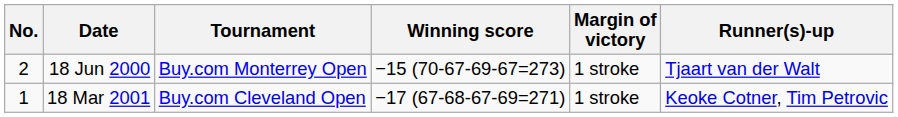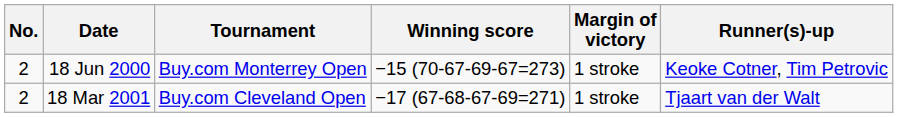18 Jun 2000 | Runner(s)-up: Tjaart van der Walt -> Keoke Cotner, Tim Petrovic
18 Mar 2001 | No.: 1 -> 2
18 Mar 2001 | Runner(s)-up: Keoke Cotner, Tim Petrovic -> Tjaart van der Walt
